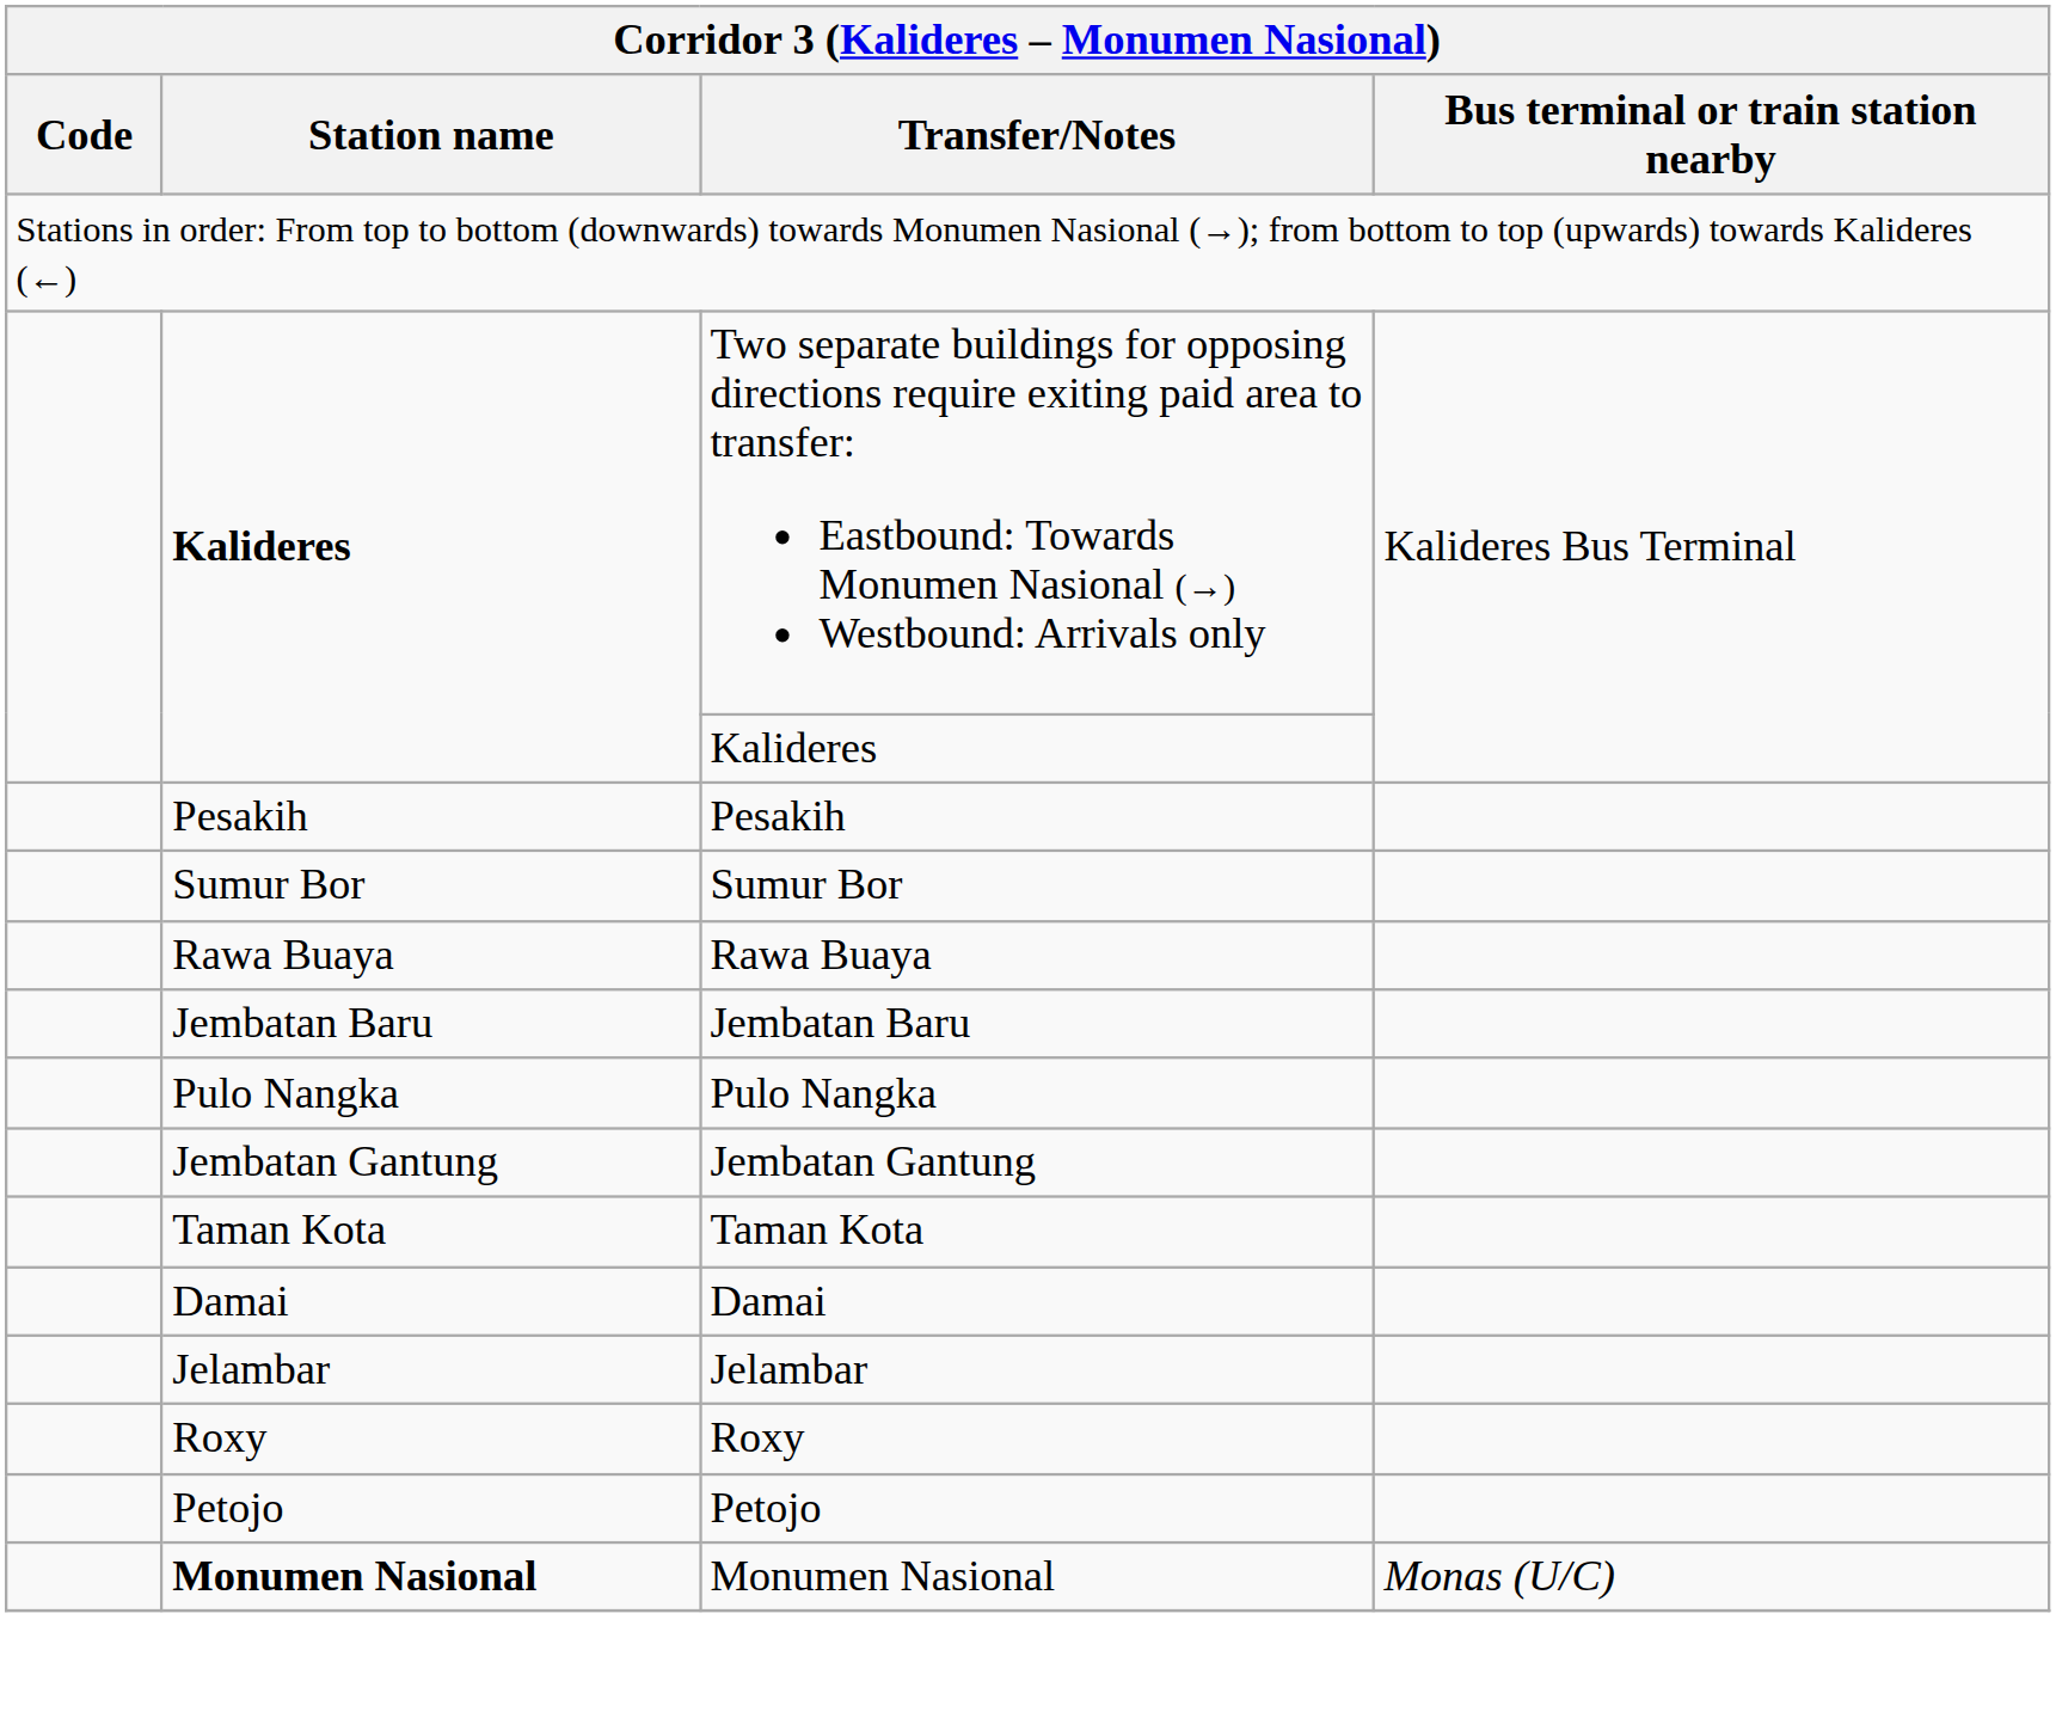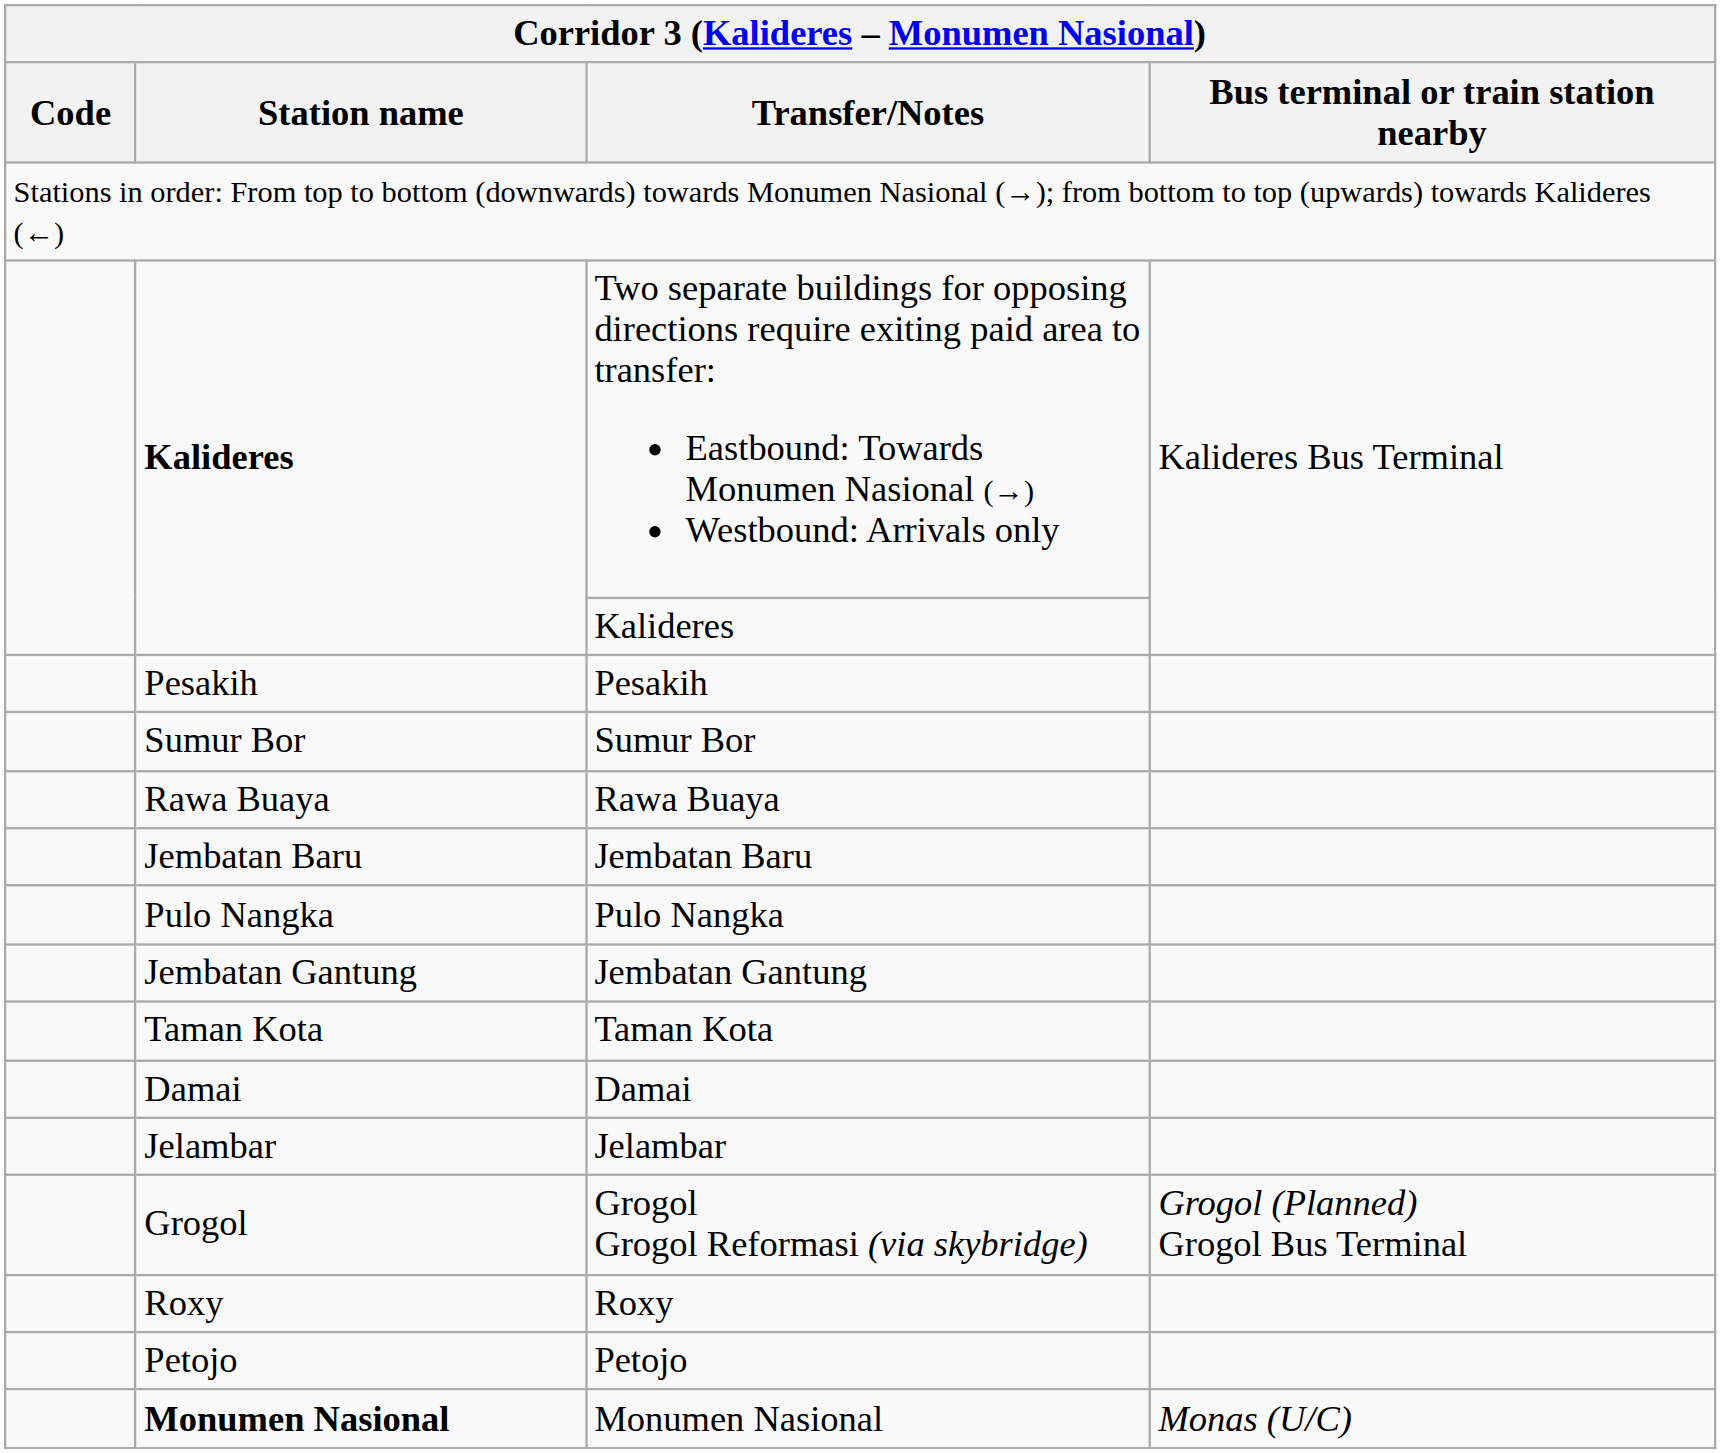+ row: Grogol | Grogol Grogol Reformasi (via skybridge) | Grogol (Planned) Grogol Bus Terminal
